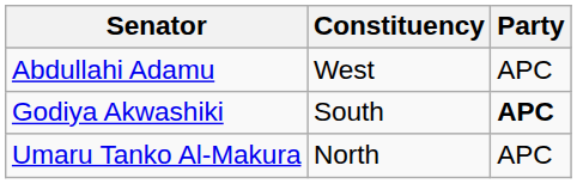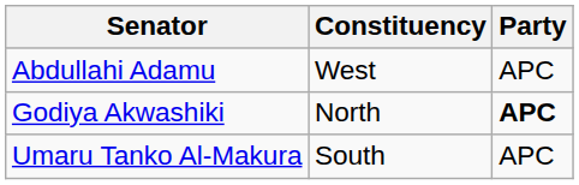Godiya Akwashiki | Constituency: South -> North
Umaru Tanko Al-Makura | Constituency: North -> South
